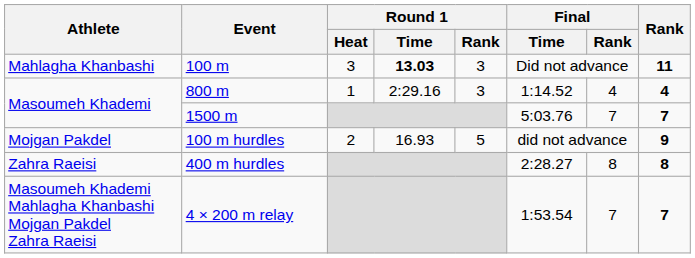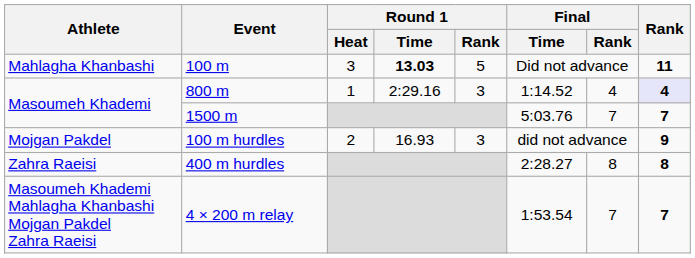100 m | Round 1 / Rank: 3 -> 5
800 m | Rank: no background -> lavender background
100 m hurdles | Round 1 / Rank: 5 -> 3
